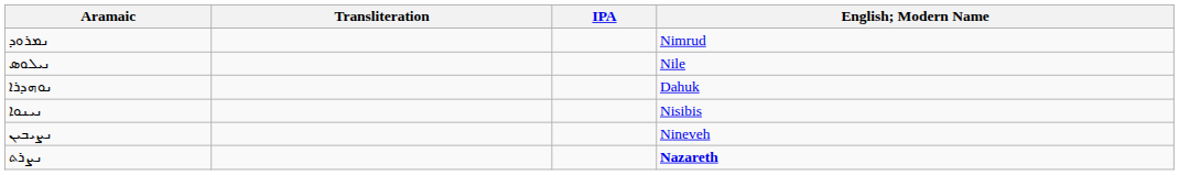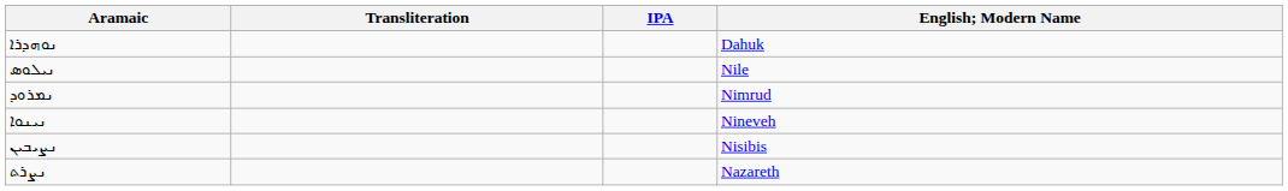rows swapped: ܢܘܗܕܪܐ <-> ܢܡܪܘܕ
ܢܝܢܘܐ | English; Modern Name: Nisibis -> Nineveh
ܢܨܝܒܝܢ | English; Modern Name: Nineveh -> Nisibis
ܢܨܪܬ | English; Modern Name: bold -> normal
